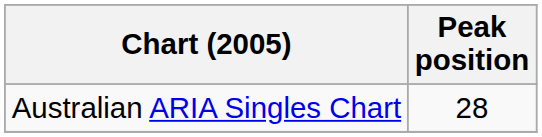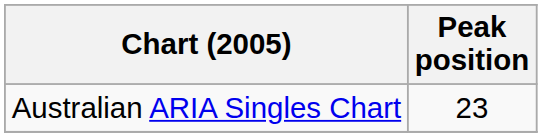Australian ARIA Singles Chart | Peak position: 28 -> 23
